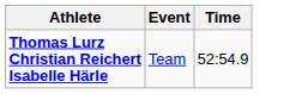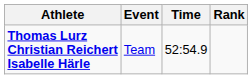+ column: Rank
